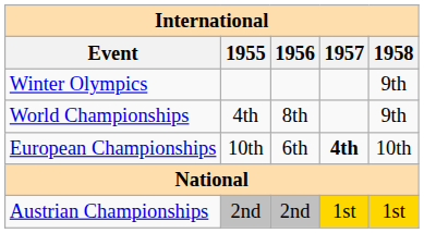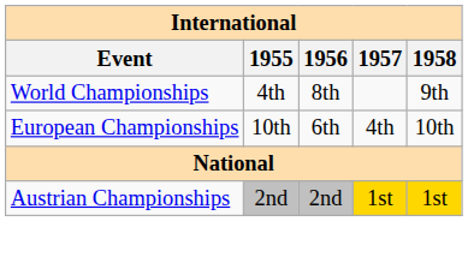- row: Winter Olympics | 9th
European Championships | 1957: bold -> normal
